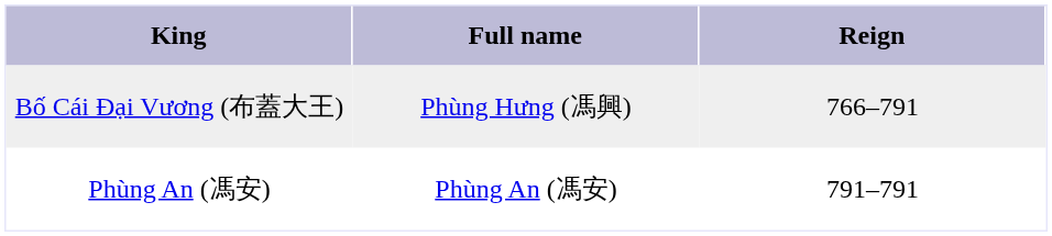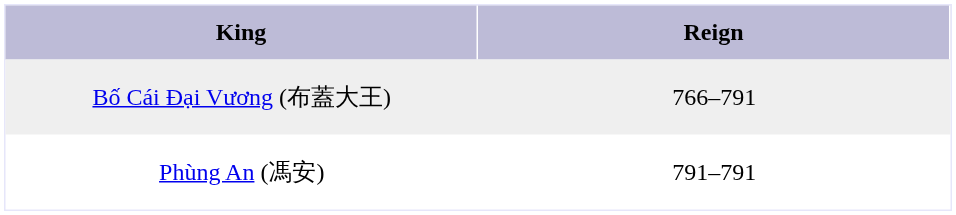- column: Full name | Phùng Hưng (馮興) | Phùng An (馮安)
